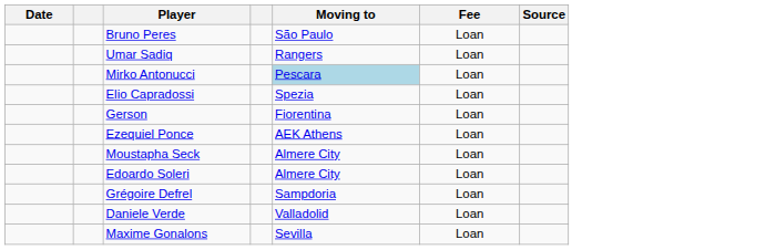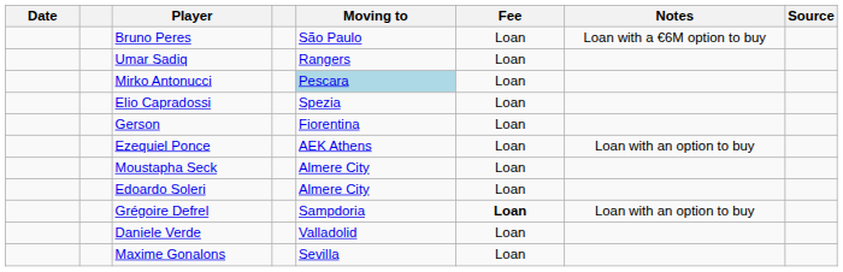+ column: Notes | Loan with a €6M option to buy | Loan with an option to buy | Loan with an option to buy
Grégoire Defrel | Fee: normal -> bold
